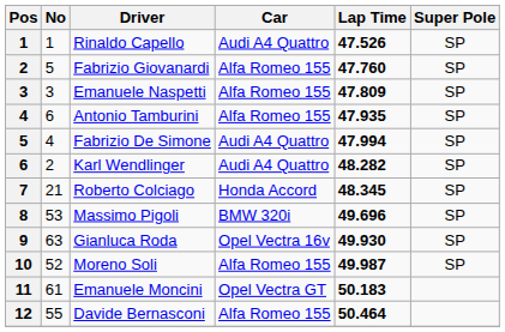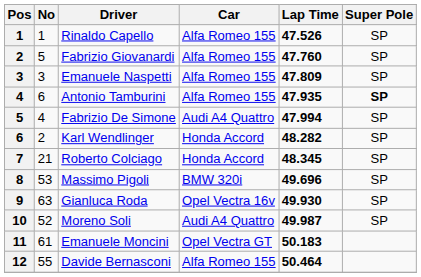Rinaldo Capello | Car: Audi A4 Quattro -> Alfa Romeo 155
Antonio Tamburini | Super Pole: normal -> bold
Karl Wendlinger | Car: Audi A4 Quattro -> Honda Accord
Moreno Soli | Car: Alfa Romeo 155 -> Audi A4 Quattro
